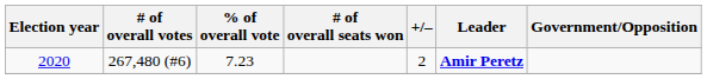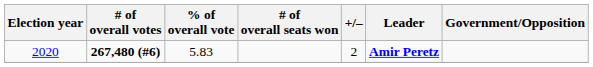2020 | # of overall votes: normal -> bold
2020 | % of overall vote: 7.23 -> 5.83
